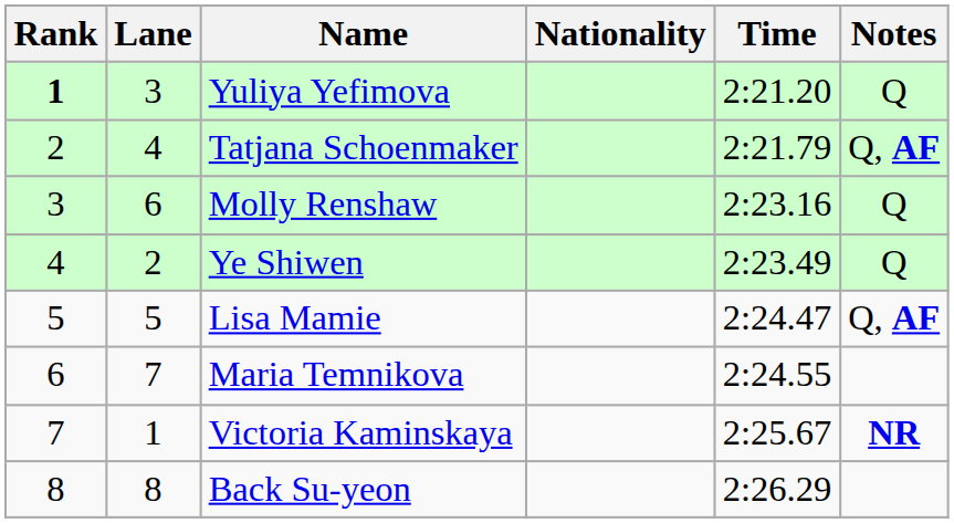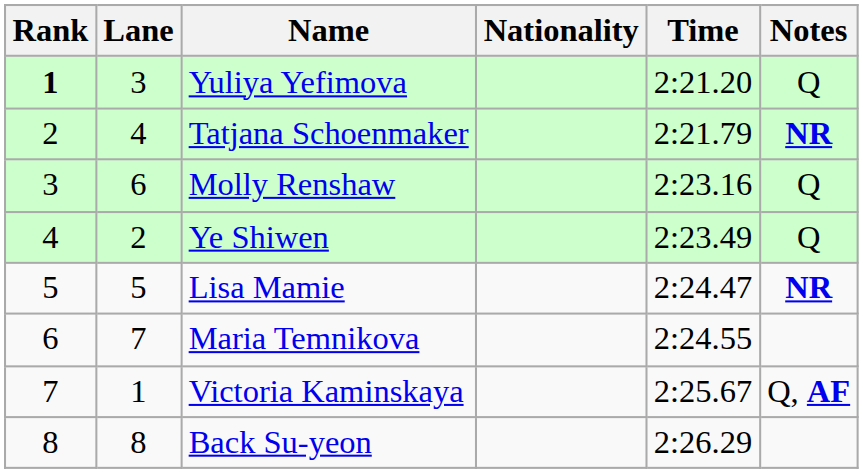Tatjana Schoenmaker | Notes: Q, AF -> NR
Lisa Mamie | Notes: Q, AF -> NR
Victoria Kaminskaya | Notes: NR -> Q, AF
